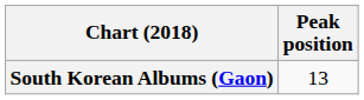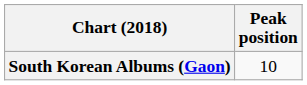South Korean Albums (Gaon) | Peak position: 13 -> 10
